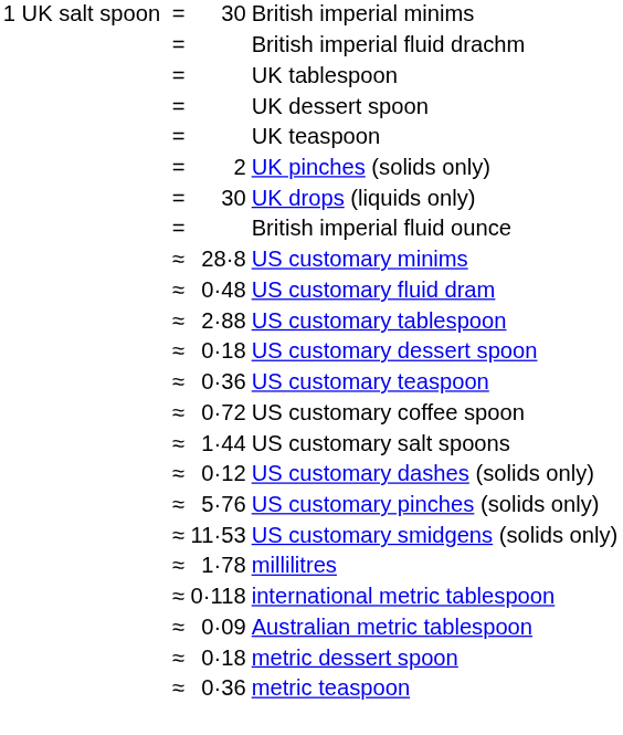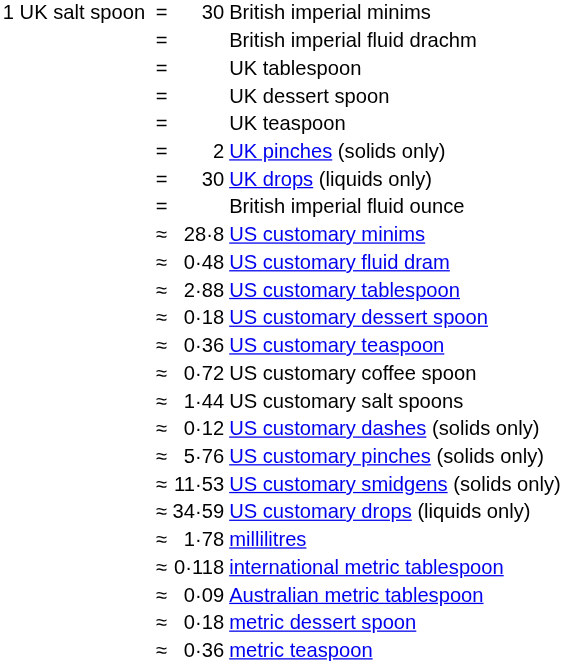+ row: ≈ | 34·59 | US customary drops (liquids only)
